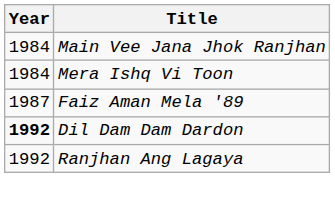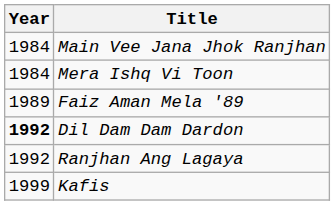Faiz Aman Mela '89 | Year: 1987 -> 1989
+ row: 1999 | Kafis
